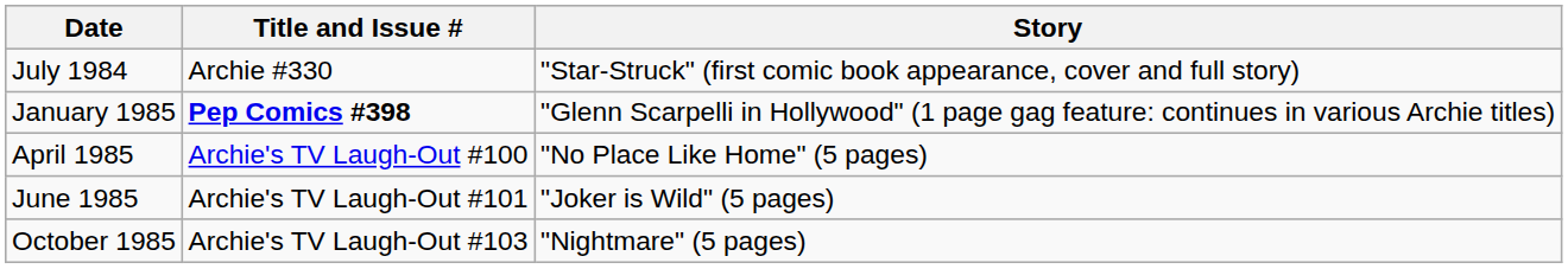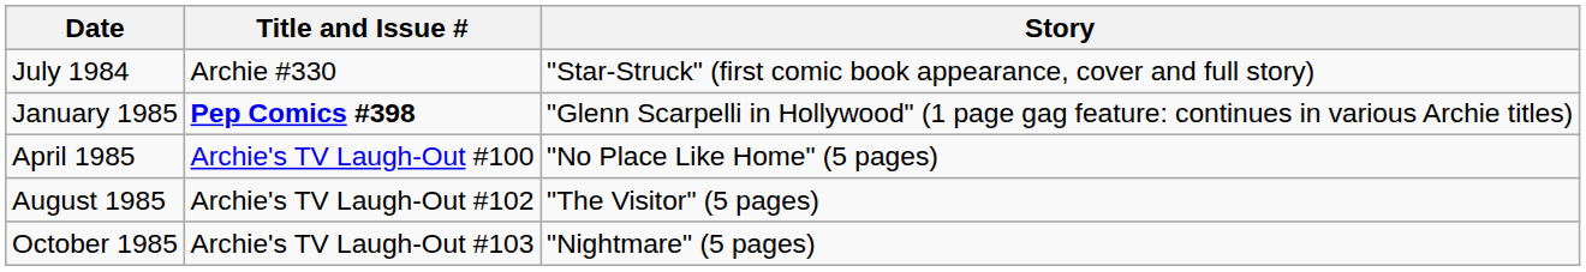- row: June 1985 | Archie's TV Laugh-Out #101 | "Joker is Wild" (5 pages)
+ row: August 1985 | Archie's TV Laugh-Out #102 | "The Visitor" (5 pages)
